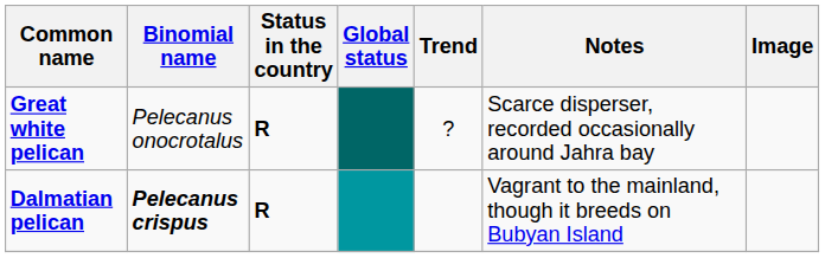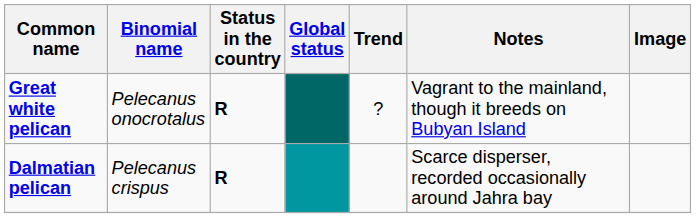Great white pelican | Notes: Scarce disperser, recorded occasionally around Jahra bay -> Vagrant to the mainland, though it breeds on Bubyan Island
Dalmatian pelican | Binomial name: bold -> normal
Dalmatian pelican | Notes: Vagrant to the mainland, though it breeds on Bubyan Island -> Scarce disperser, recorded occasionally around Jahra bay
